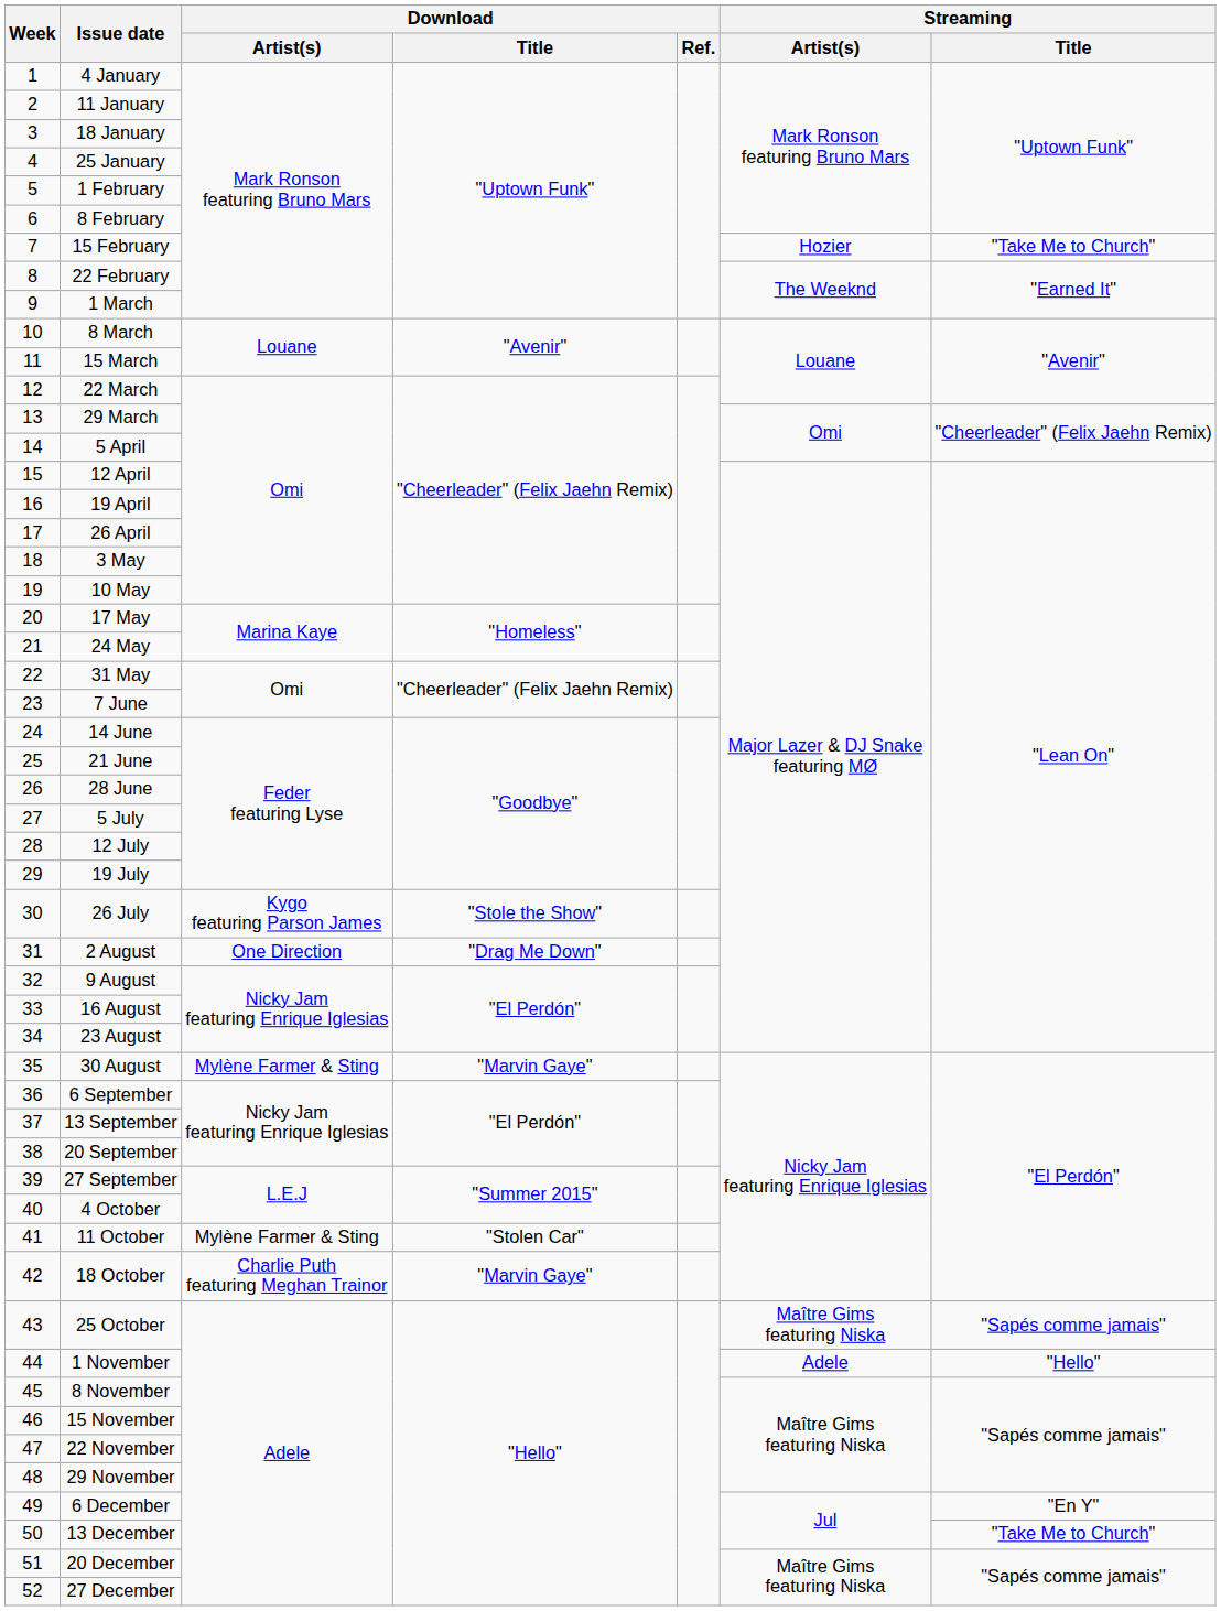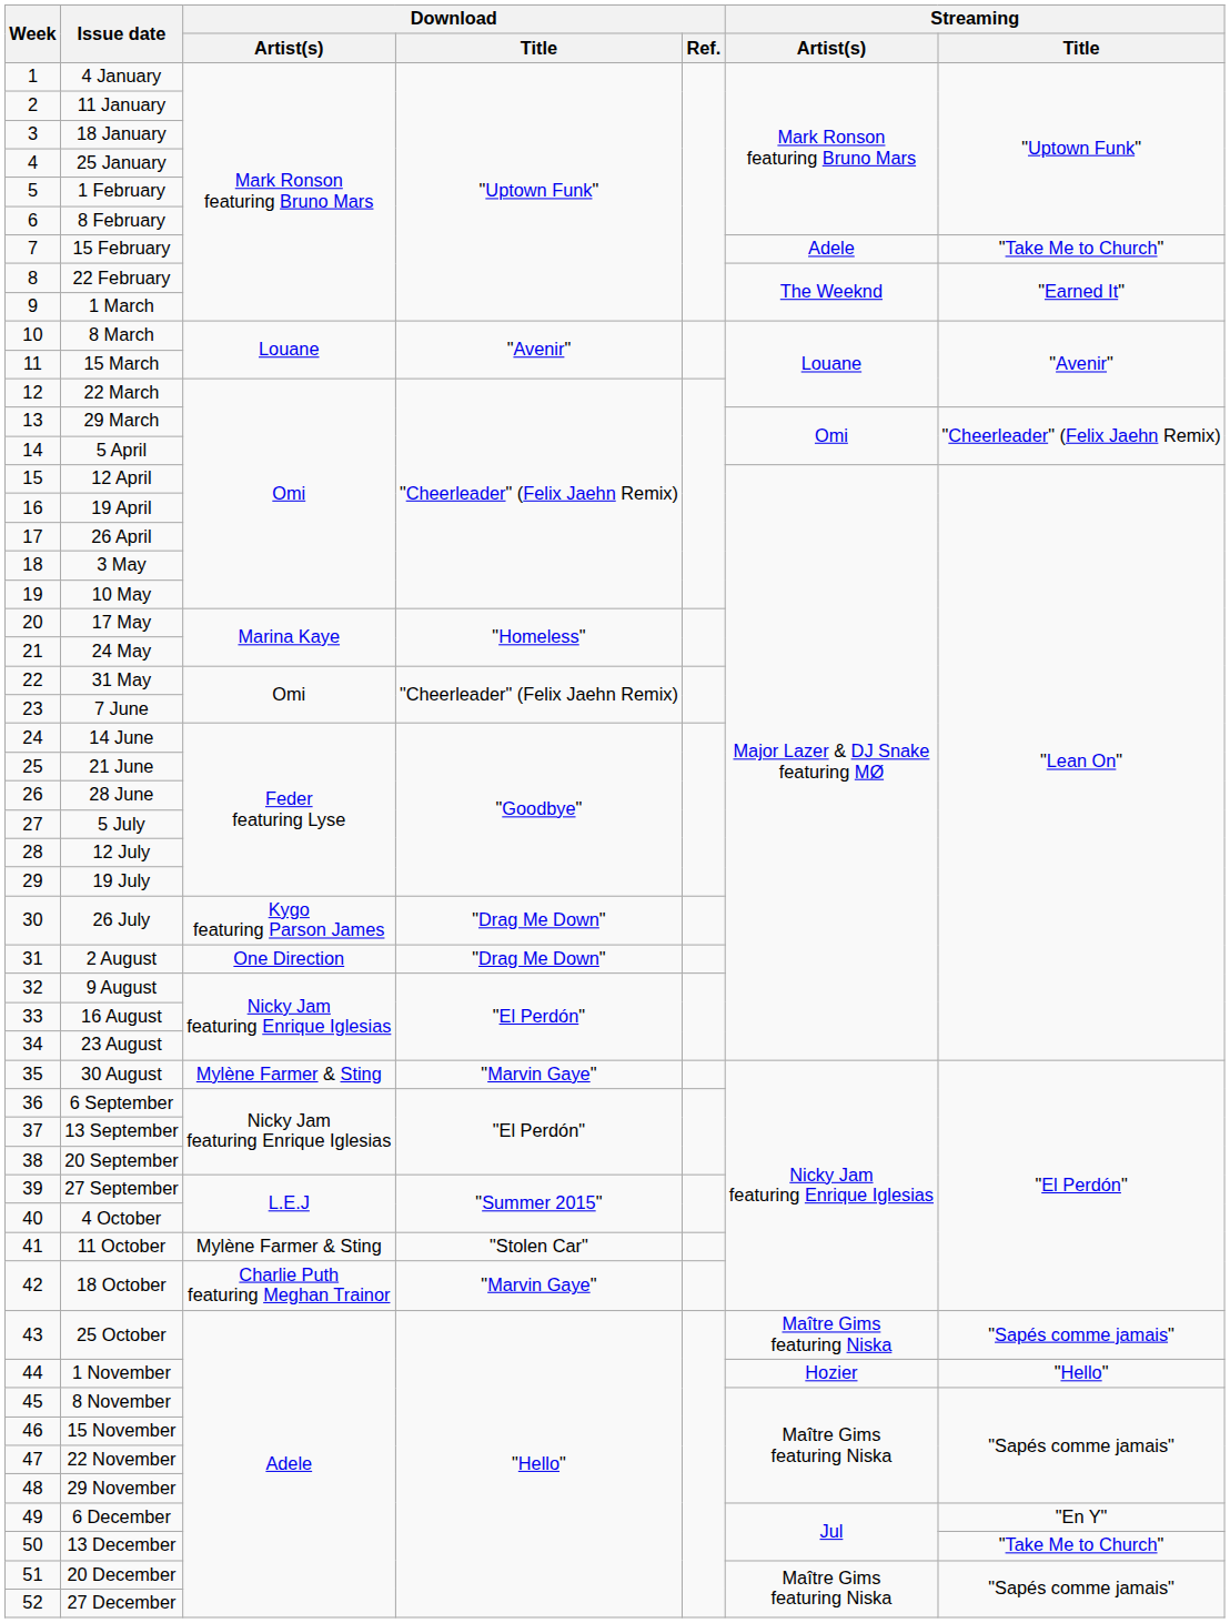15 February | Streaming / Artist(s): Hozier -> Adele
26 July | Download / Title: "Stole the Show" -> "Drag Me Down"
1 November | Streaming / Artist(s): Adele -> Hozier
